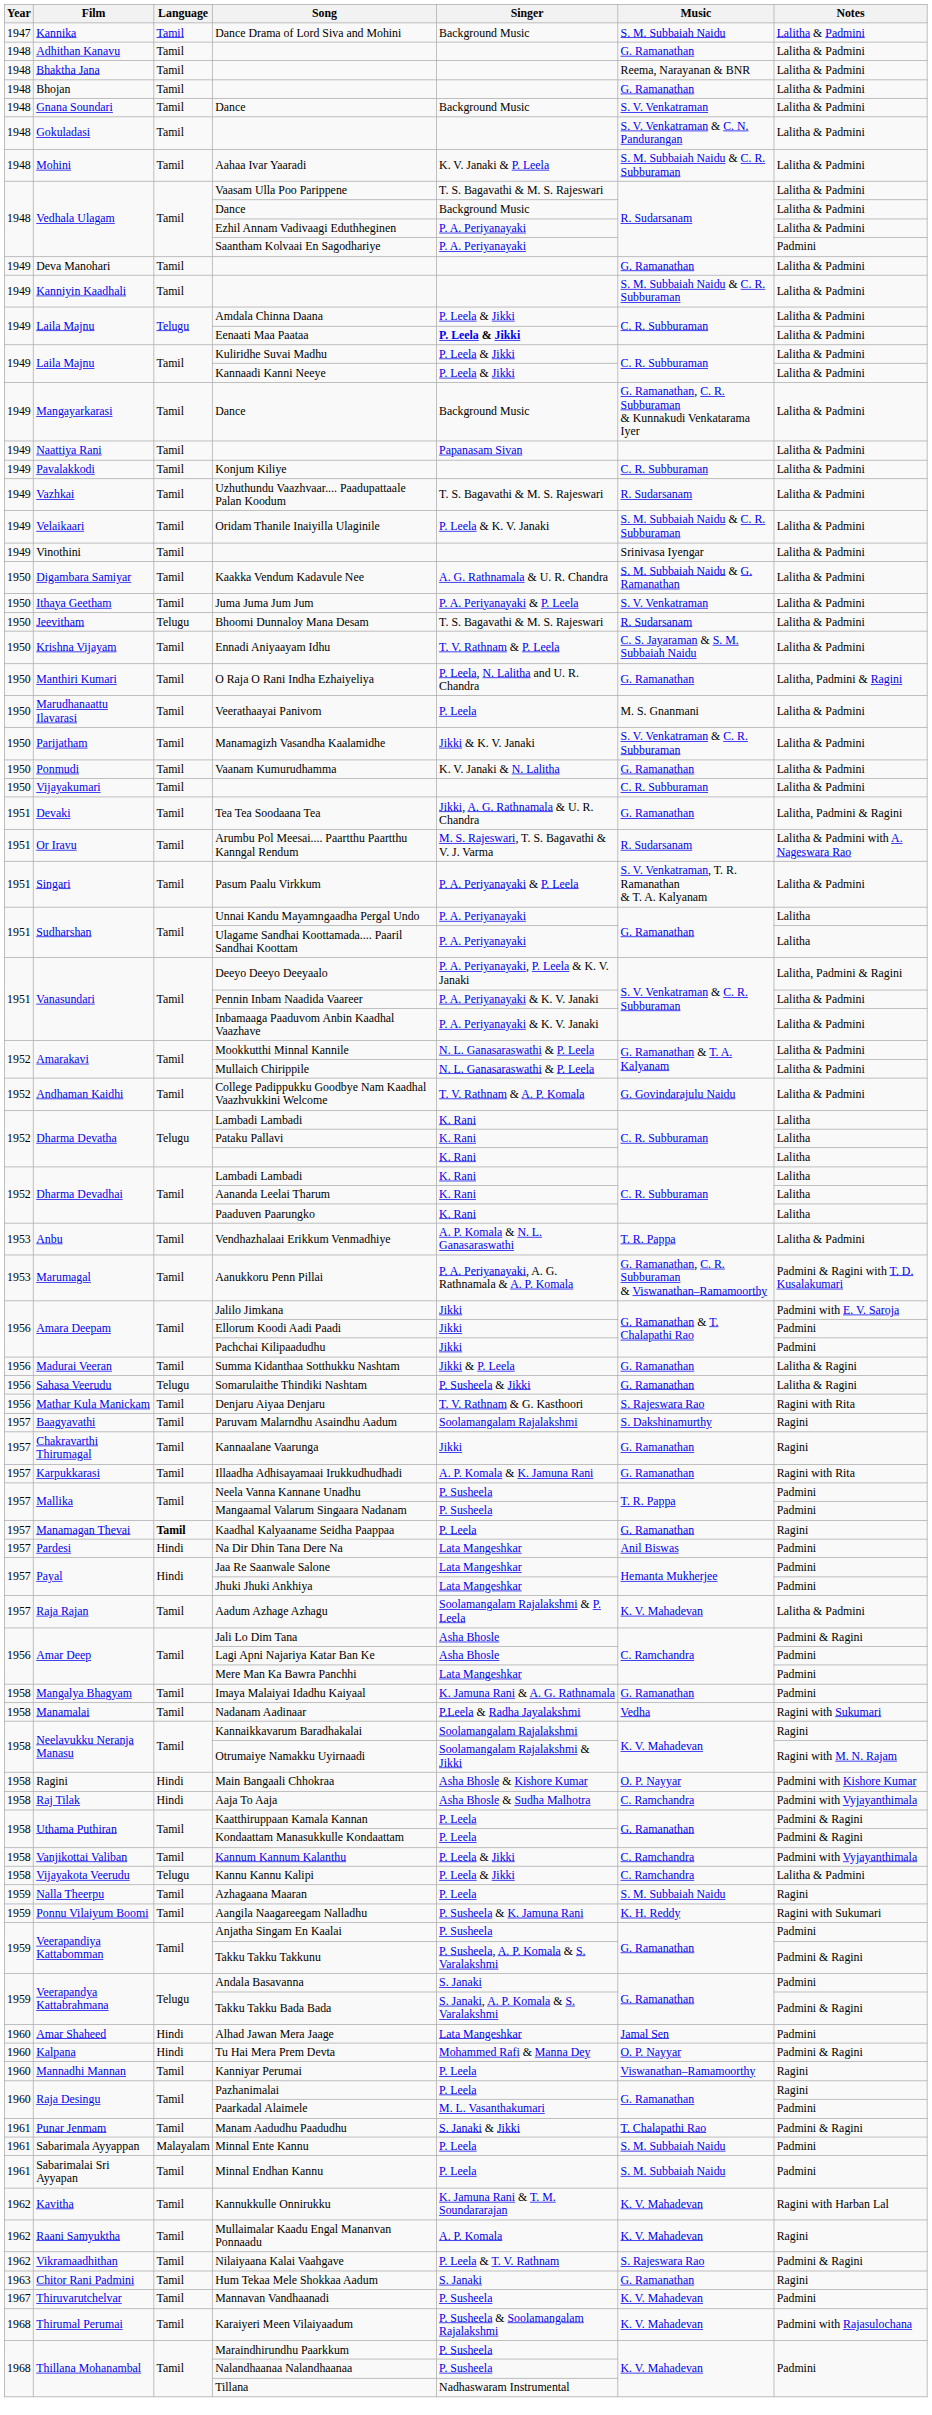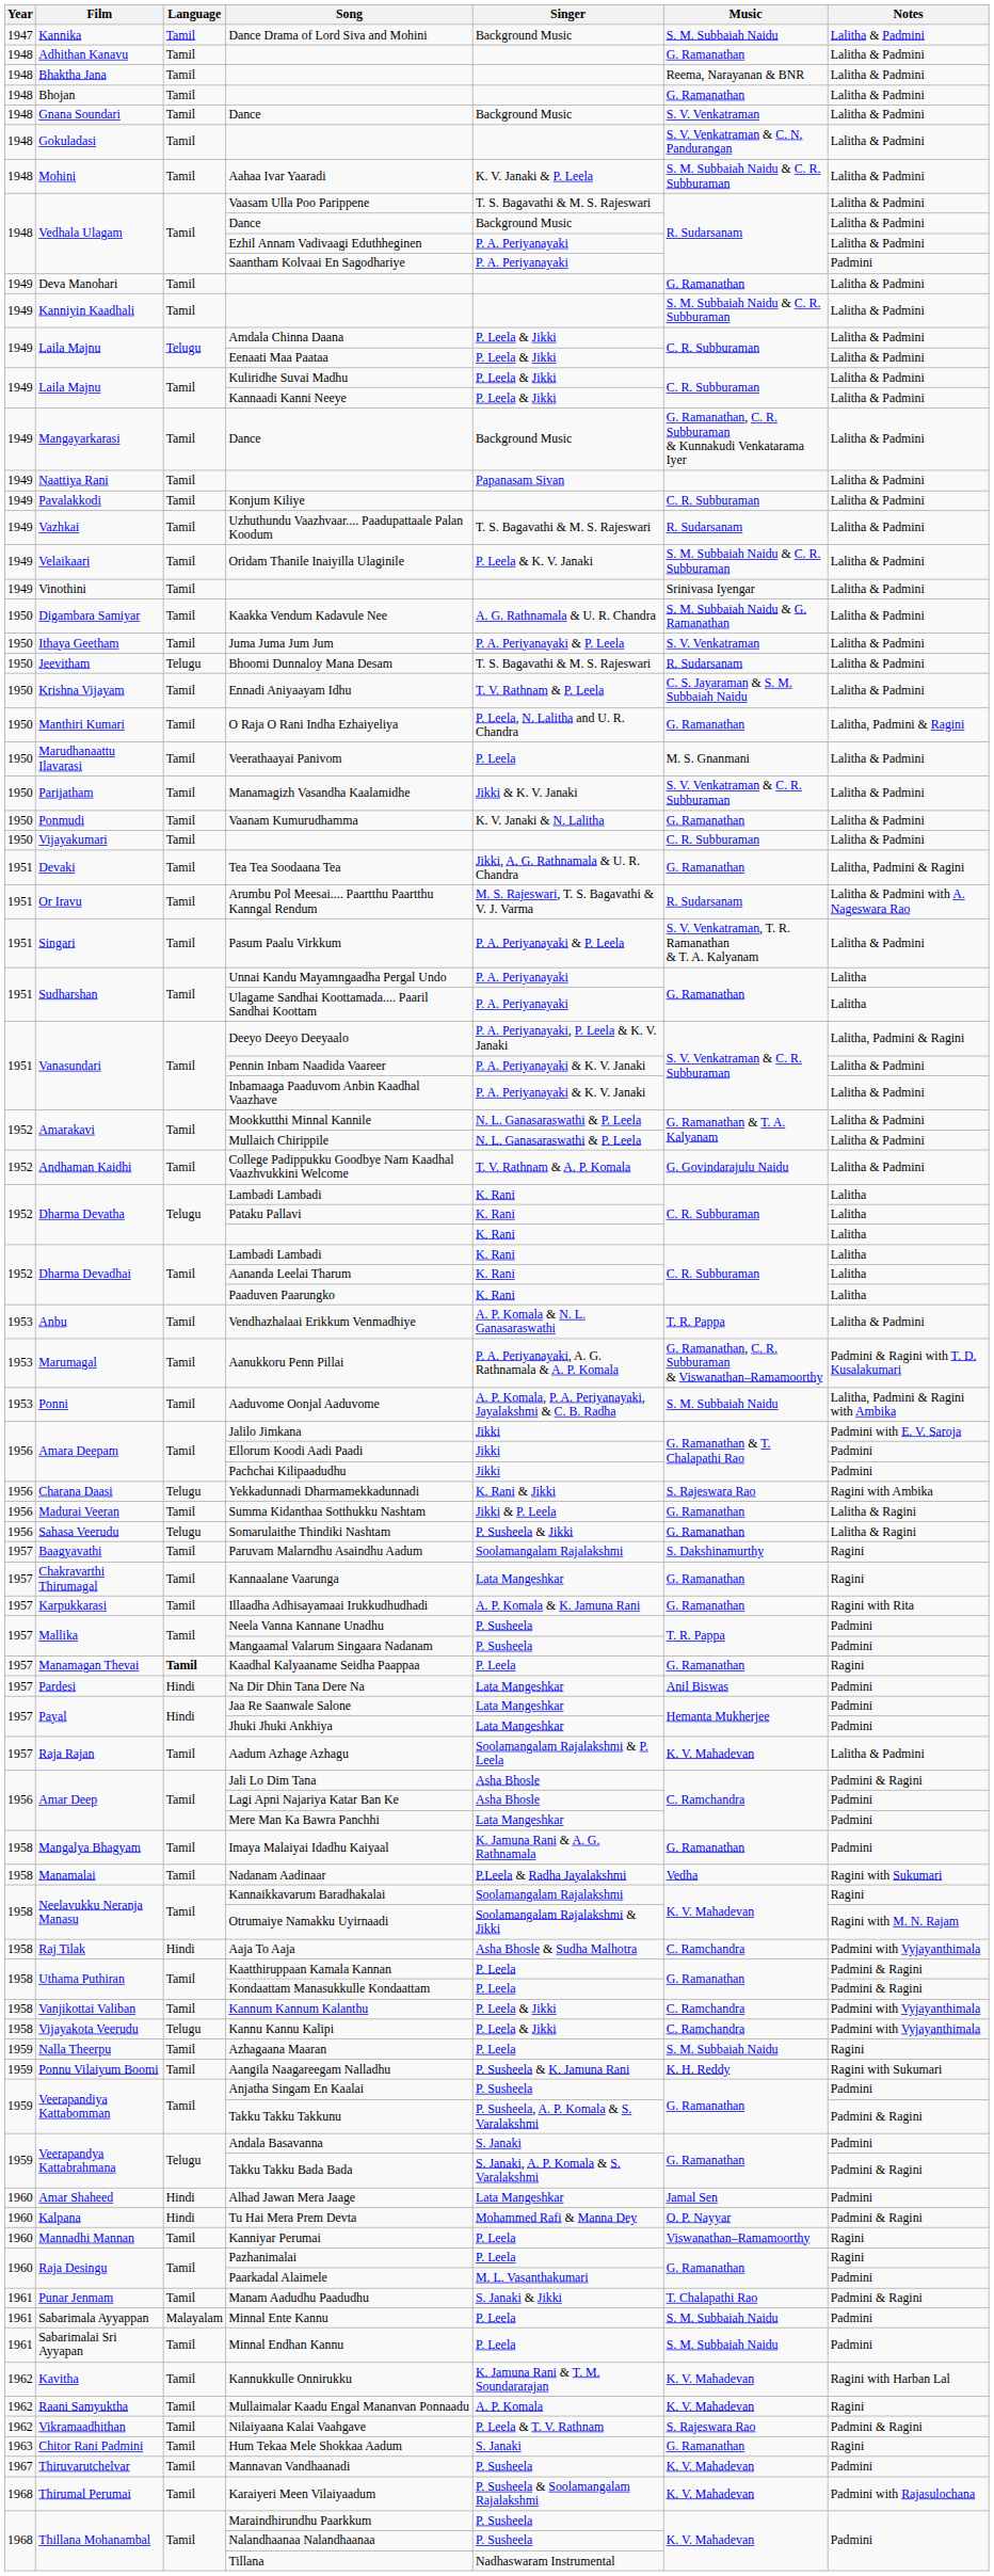Eenaati Maa Paataa | Singer: bold -> normal
+ row: 1953 | Ponni | Tamil | Aaduvome Oonjal Aaduvome | A. P. Komala, P. A. Periyanayaki, Jayalakshmi & C. B. Radha | S. M. Subbaiah Naidu | Lalitha, Padmini & Ragini with Ambika
+ row: 1956 | Charana Daasi | Telugu | Yekkadunnadi Dharmamekkadunnadi | K. Rani & Jikki | S. Rajeswara Rao | Ragini with Ambika
- row: 1956 | Mathar Kula Manickam | Tamil | Denjaru Aiyaa Denjaru | T. V. Rathnam & G. Kasthoori | S. Rajeswara Rao | Ragini with Rita
Kannaalane Vaarunga | Singer: Jikki -> Lata Mangeshkar
- row: 1958 | Ragini | Hindi | Main Bangaali Chhokraa | Asha Bhosle & Kishore Kumar | O. P. Nayyar | Padmini with Kishore Kumar
Kannu Kannu Kalipi | Notes: Lalitha & Padmini -> Padmini with Vyjayanthimala
